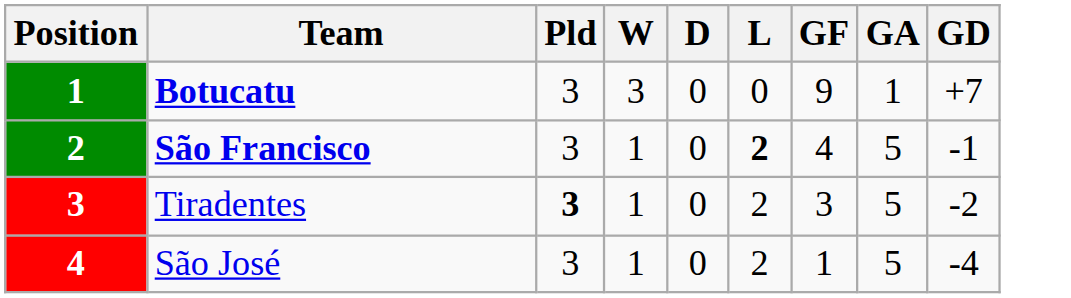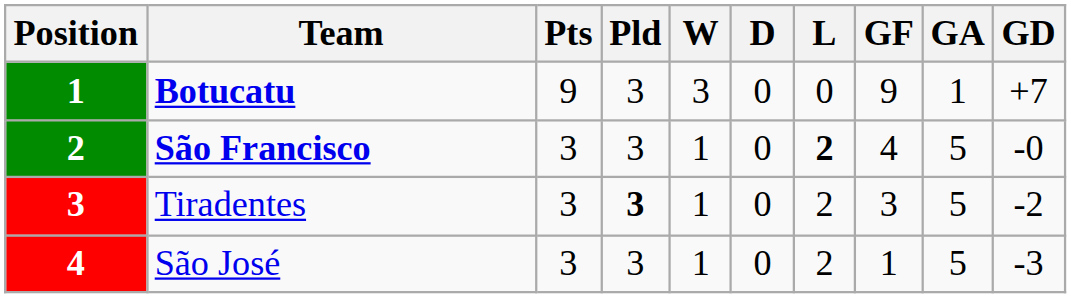+ column: Pts | 9 | 3 | 3 | 3
São Francisco | GD: -1 -> -0
São José | GD: -4 -> -3
